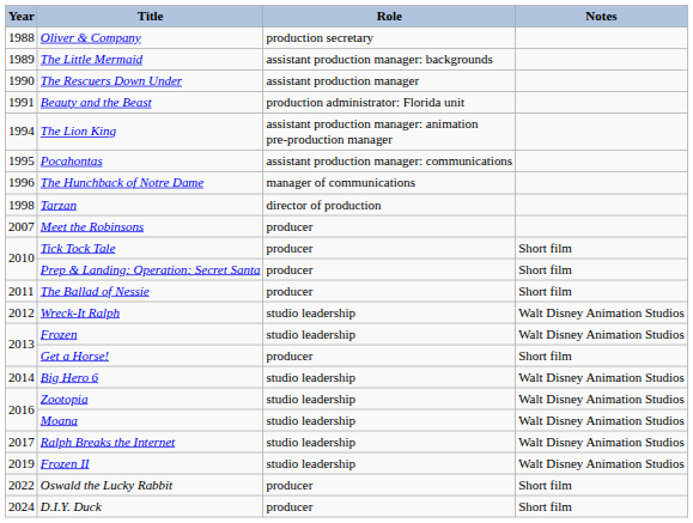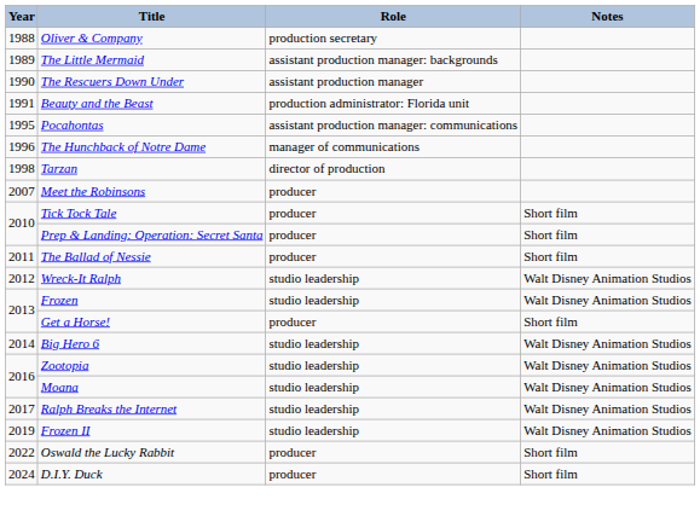- row: 1994 | The Lion King | assistant production manager: animation pre-production manager
